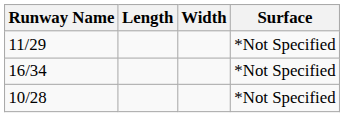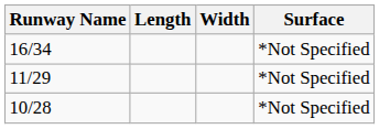rows swapped: 11/29 <-> 16/34
